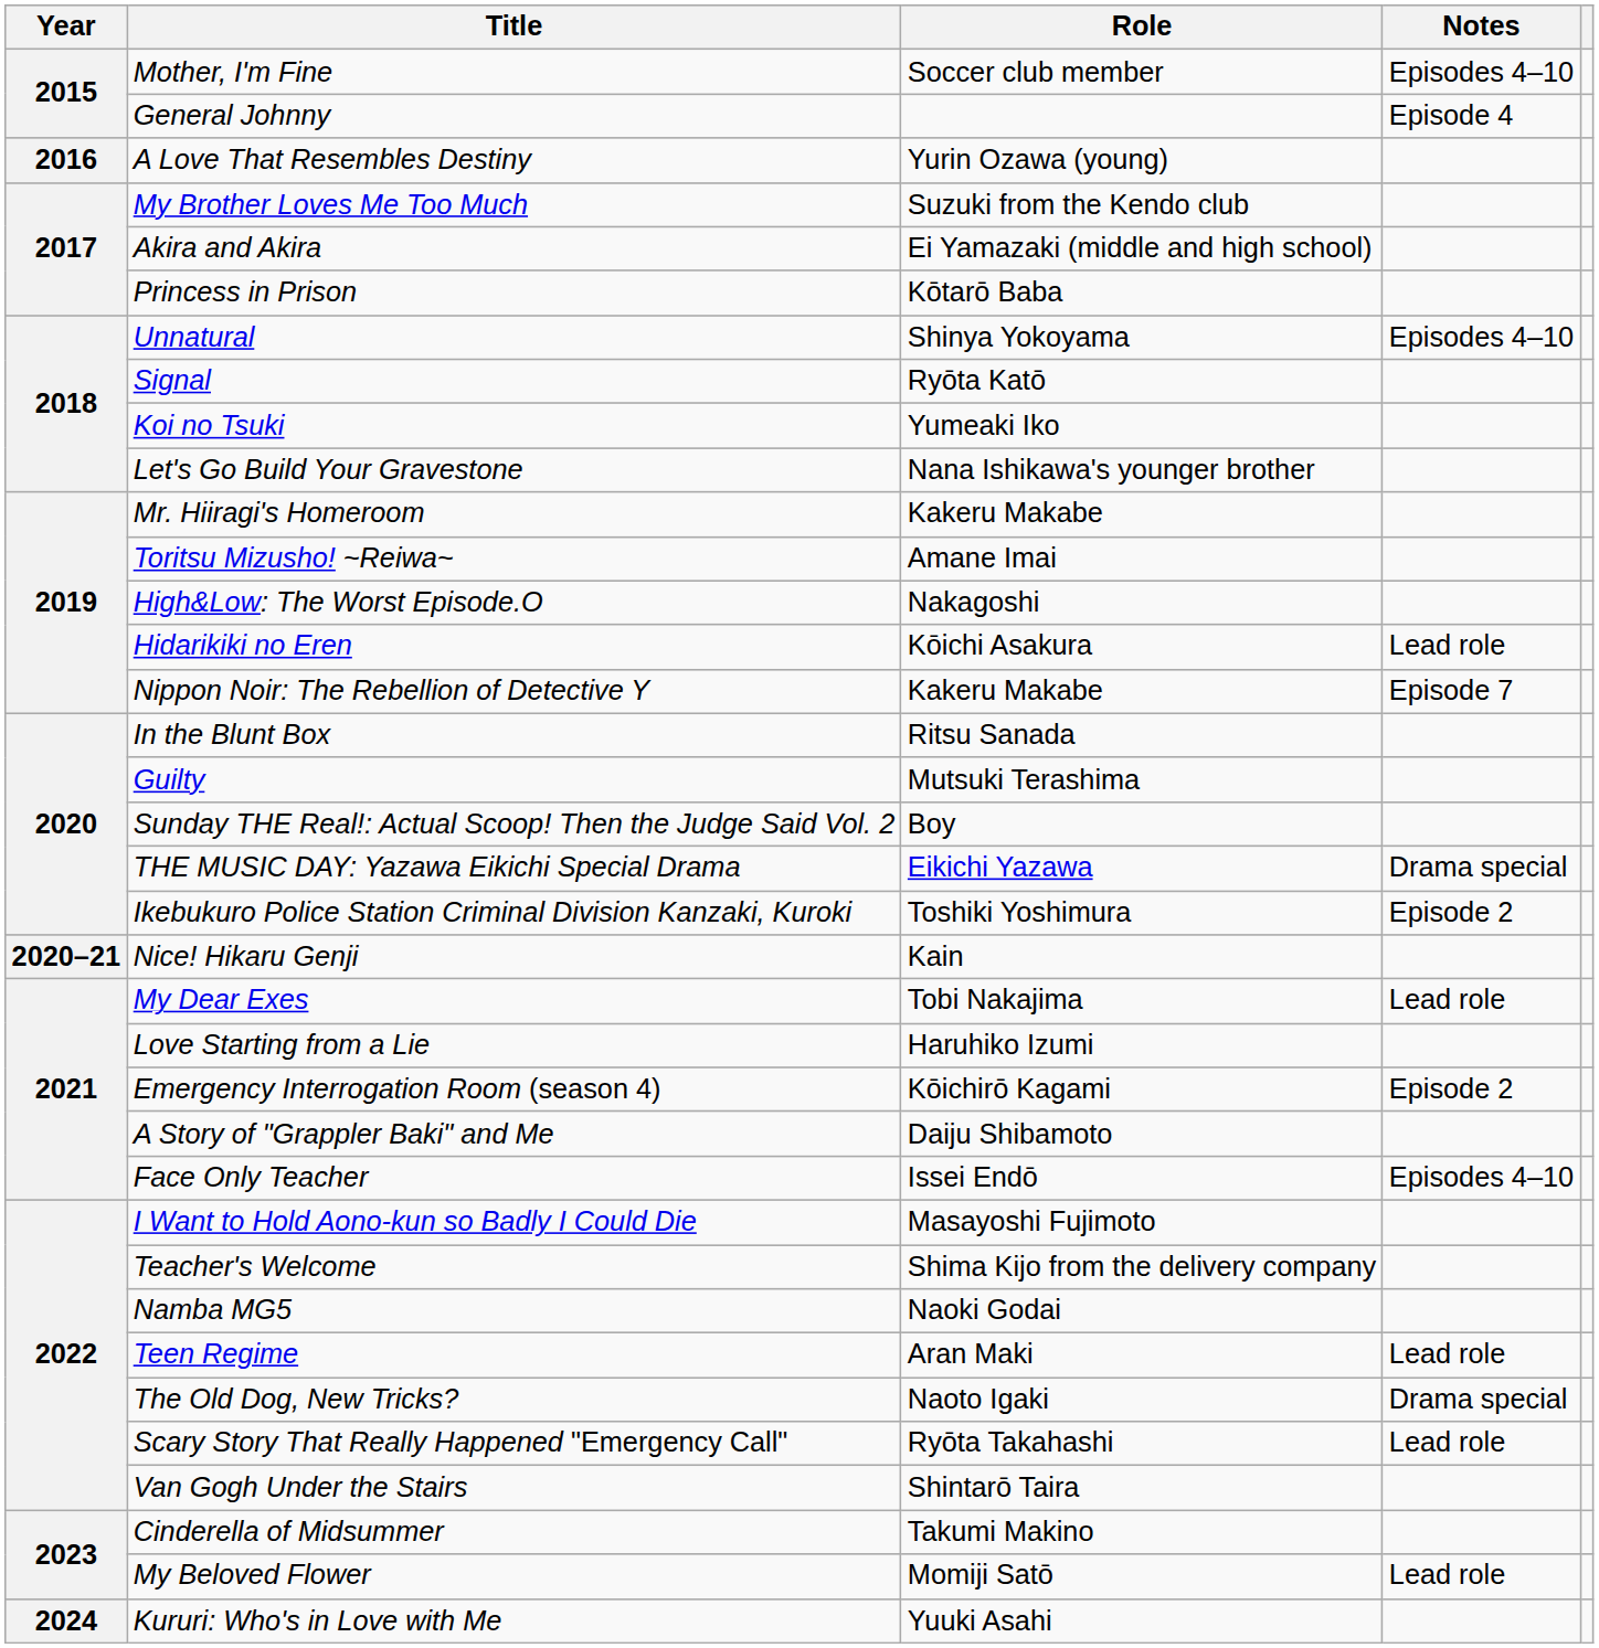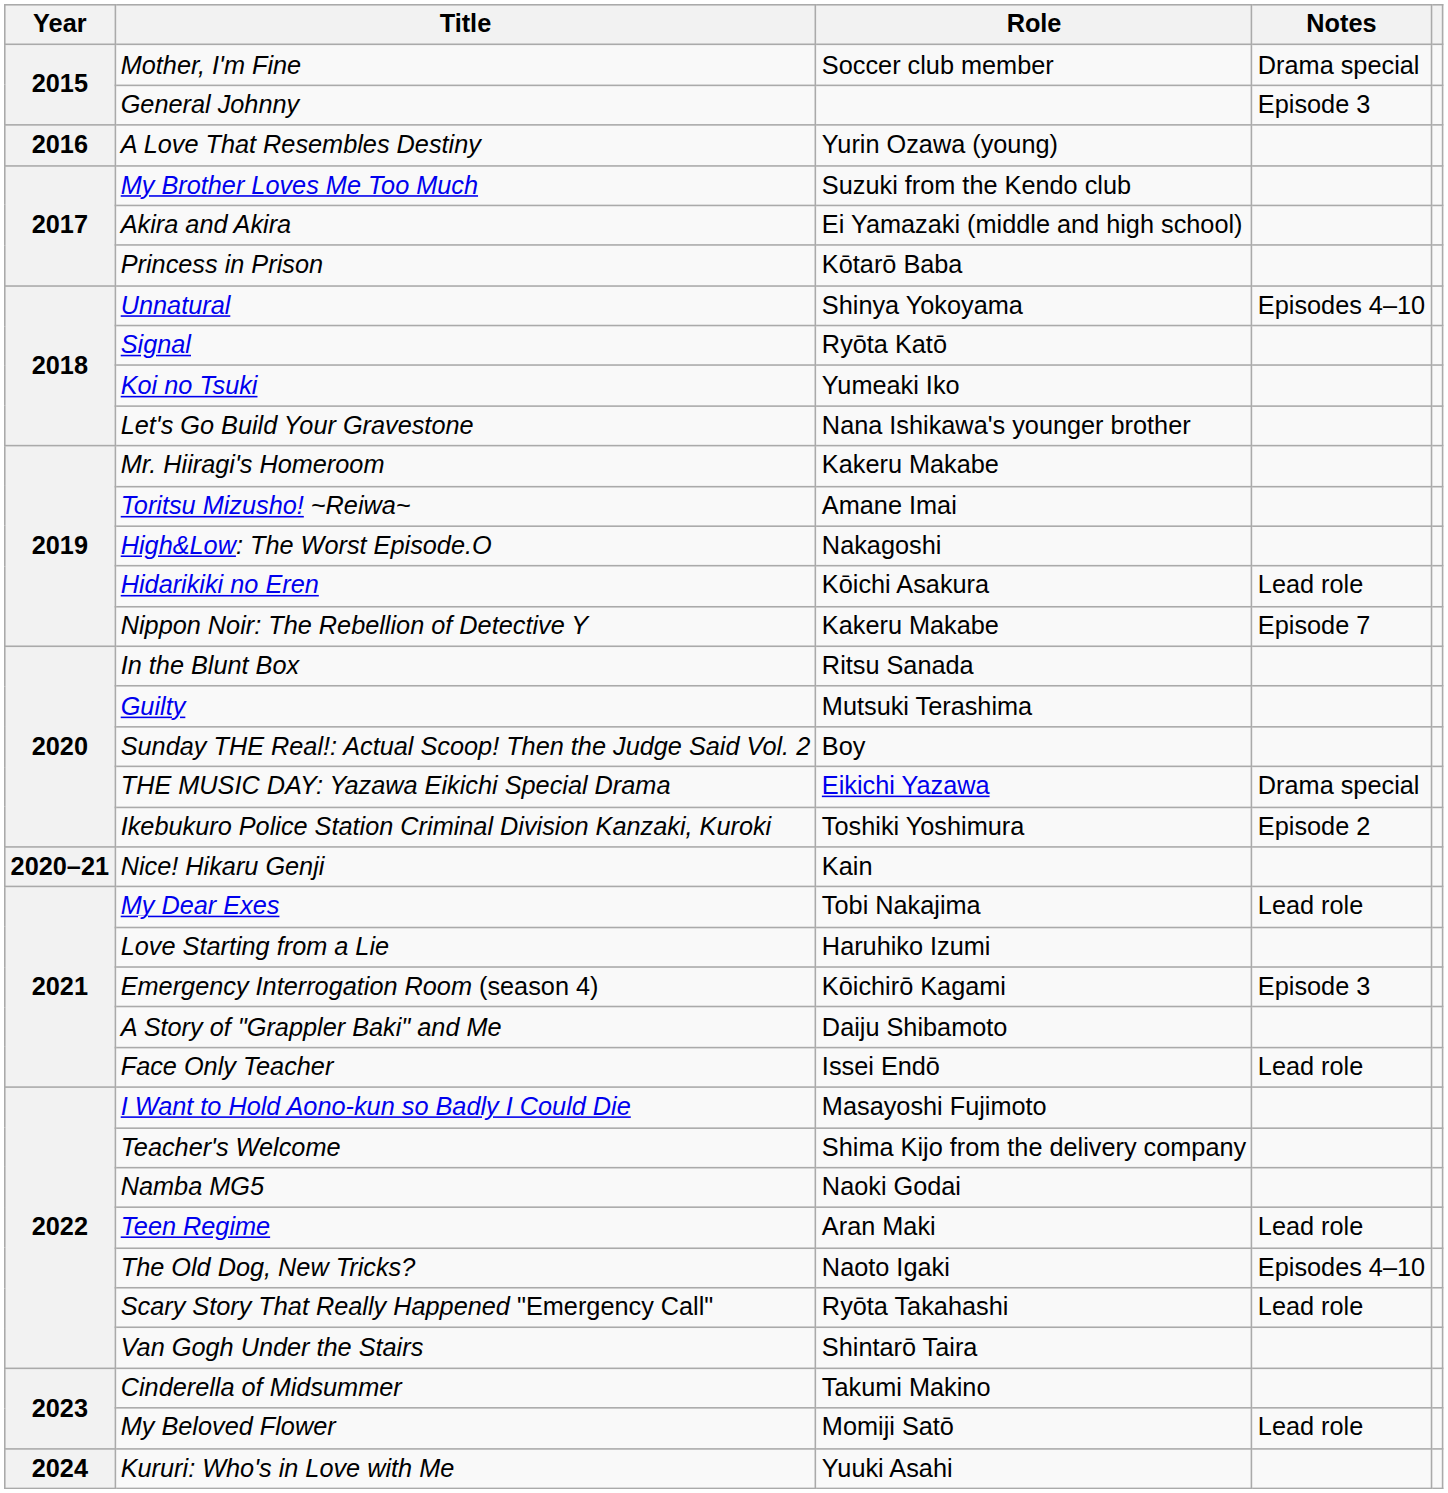Mother, I'm Fine | Notes: Episodes 4–10 -> Drama special
General Johnny | Notes: Episode 4 -> Episode 3
Emergency Interrogation Room (season 4) | Notes: Episode 2 -> Episode 3
Face Only Teacher | Notes: Episodes 4–10 -> Lead role
The Old Dog, New Tricks? | Notes: Drama special -> Episodes 4–10
